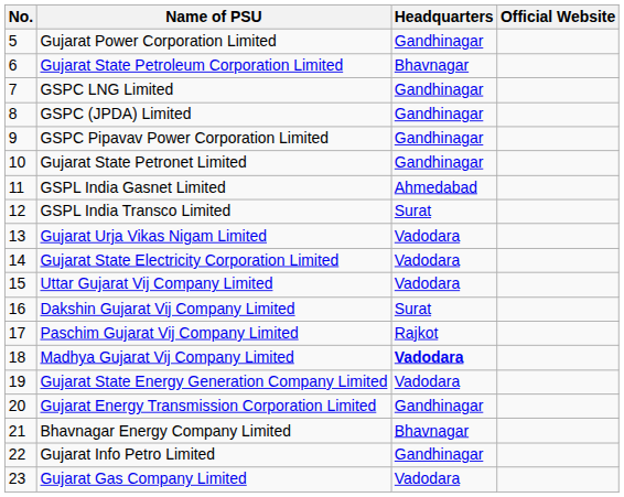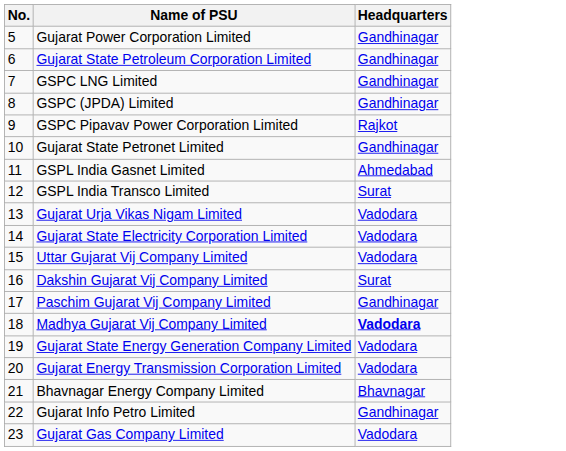- column: Official Website
Gujarat State Petroleum Corporation Limited | Headquarters: Bhavnagar -> Gandhinagar
GSPC Pipavav Power Corporation Limited | Headquarters: Gandhinagar -> Rajkot
Paschim Gujarat Vij Company Limited | Headquarters: Rajkot -> Gandhinagar
Gujarat Energy Transmission Corporation Limited | Headquarters: Gandhinagar -> Vadodara
